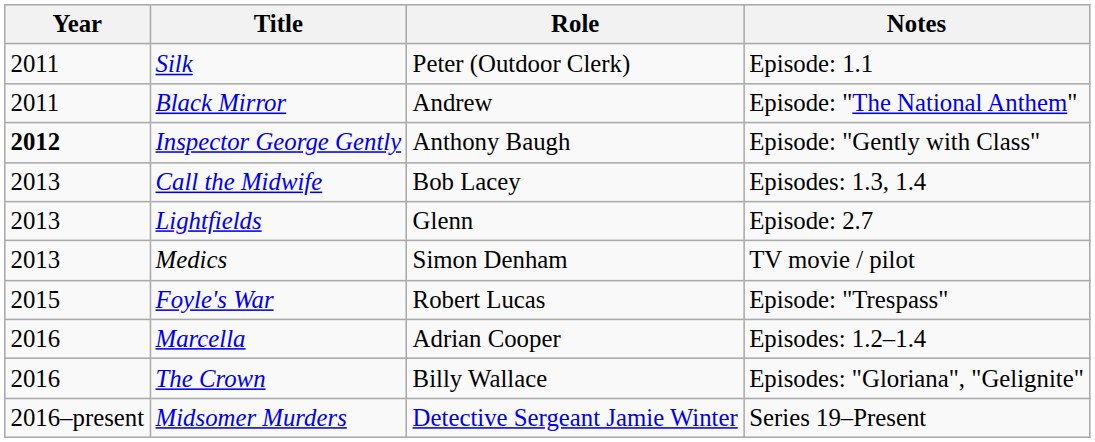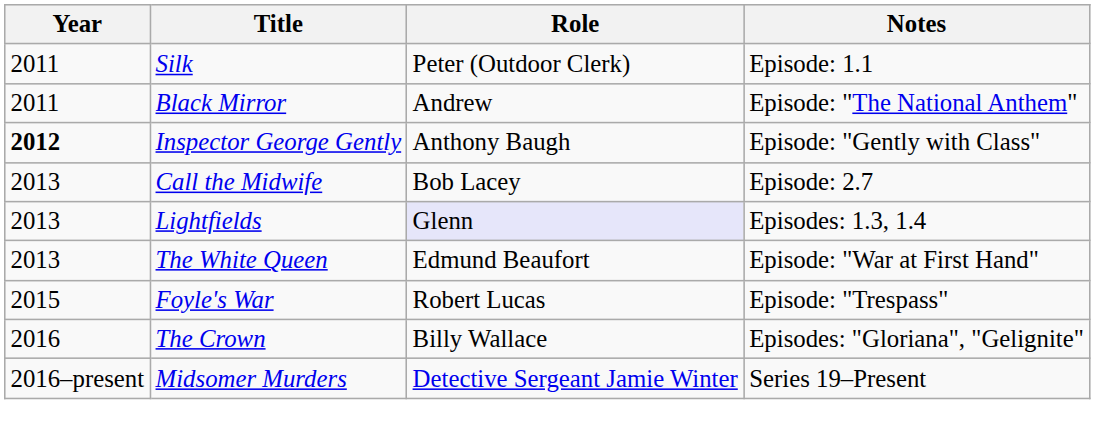Call the Midwife | Notes: Episodes: 1.3, 1.4 -> Episode: 2.7
Lightfields | Role: no background -> lavender background
Lightfields | Notes: Episode: 2.7 -> Episodes: 1.3, 1.4
+ row: 2013 | The White Queen | Edmund Beaufort | Episode: "War at First Hand"
- row: 2013 | Medics | Simon Denham | TV movie / pilot
- row: 2016 | Marcella | Adrian Cooper | Episodes: 1.2–1.4
